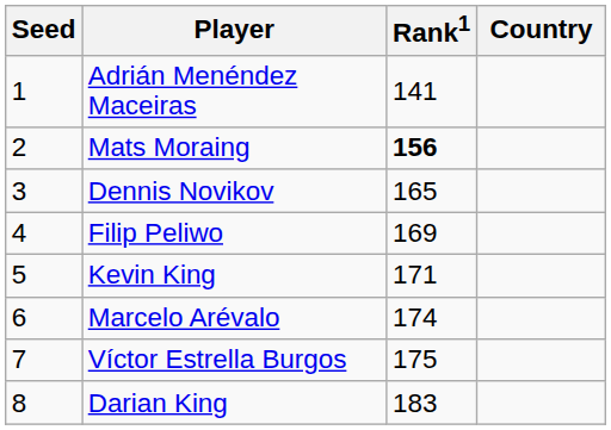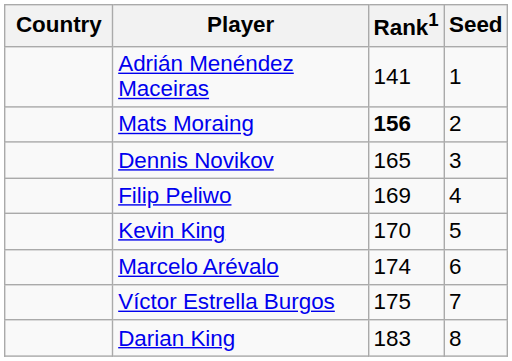columns swapped: Country <-> Seed
Kevin King | Rank1: 171 -> 170
